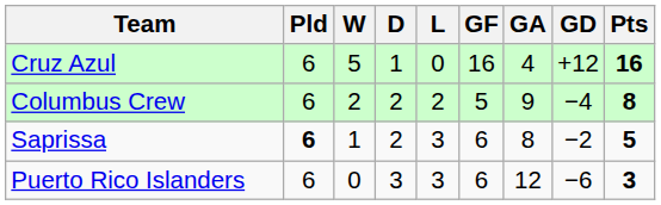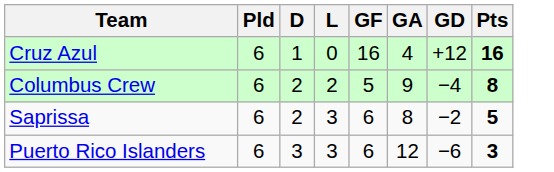- column: W | 5 | 2 | 1 | 0
Saprissa | Pld: bold -> normal
